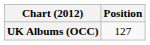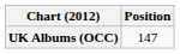UK Albums (OCC) | Position: 127 -> 147
